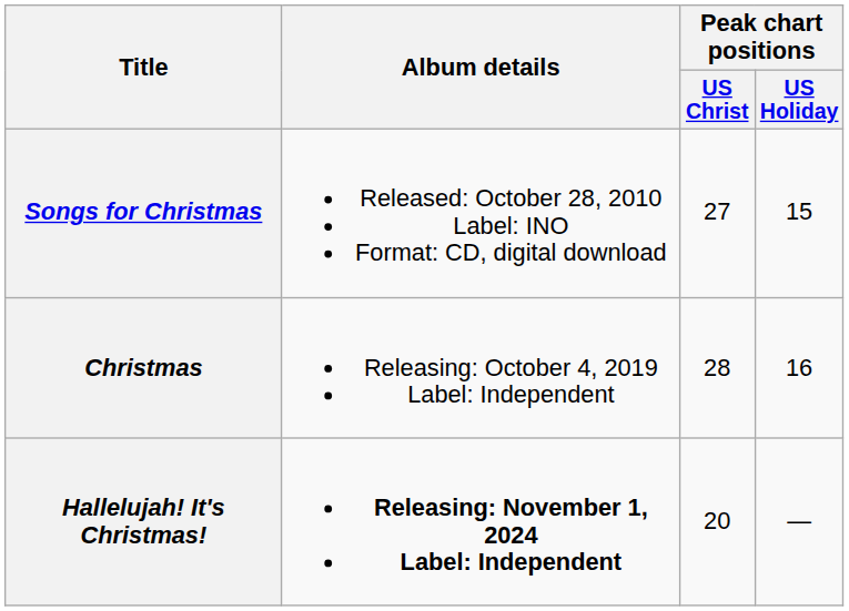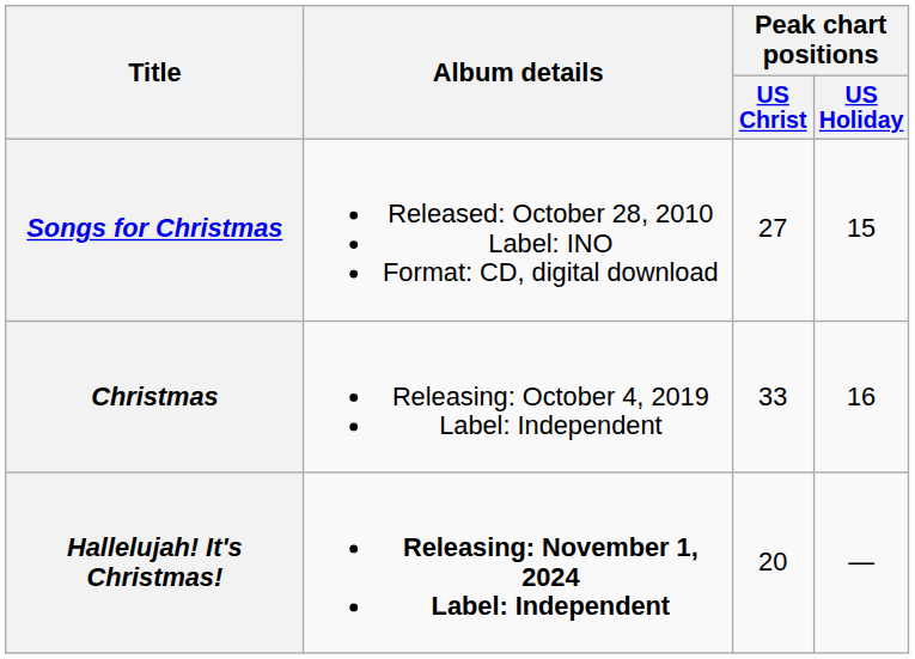Christmas | Peak chart positions / US Christ: 28 -> 33
